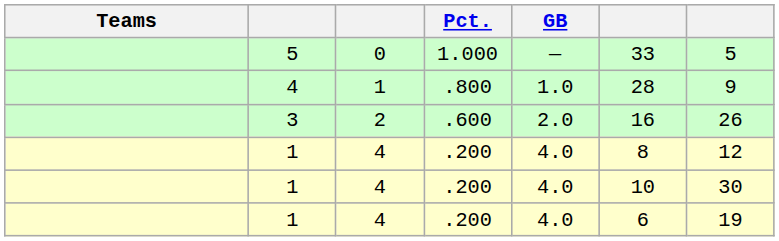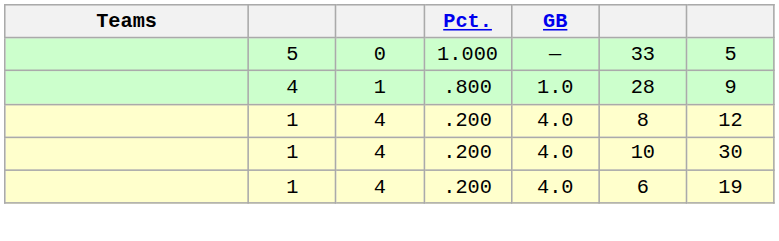- row: 3 | 2 | .600 | 2.0 | 16 | 26
